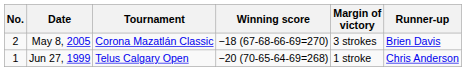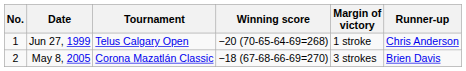rows swapped: Jun 27, 1999 <-> May 8, 2005
